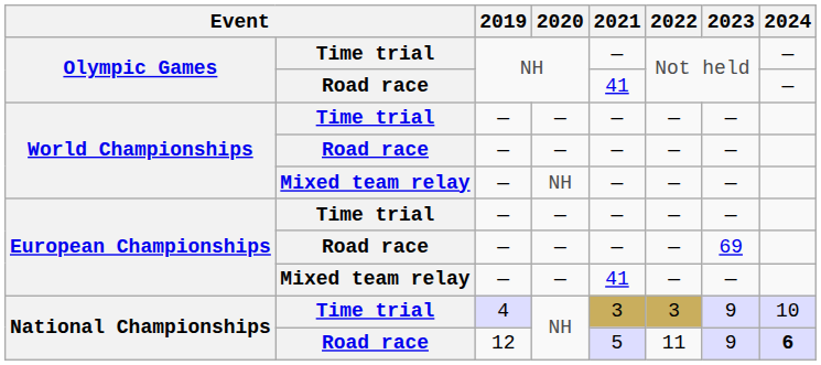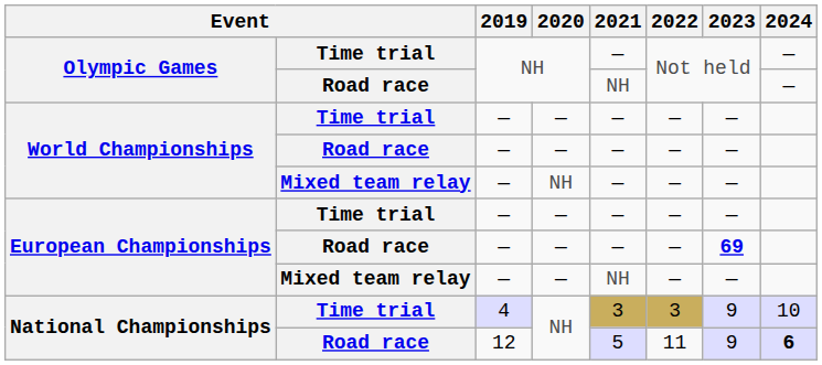Olympic Games / Road race | 2021: 41 -> NH
European Championships / Road race | 2023: normal -> bold
European Championships / Mixed team relay | 2021: 41 -> NH
